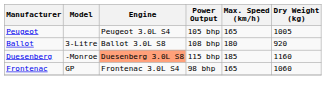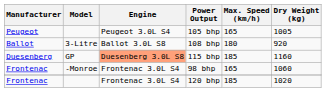115 bhp | Model: -Monroe -> GP
98 bhp | Model: GP -> -Monroe
+ row: Frontenac | Frontenac 3.0L S4 | 120 bhp | 185 | 1020
